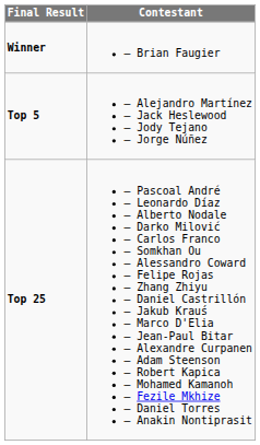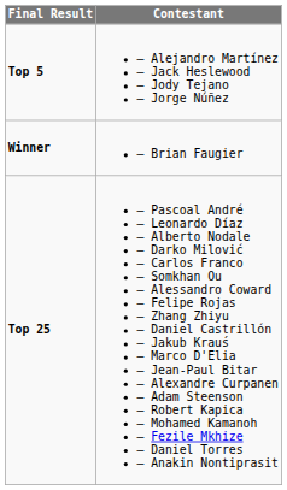rows swapped: Winner <-> Top 5
